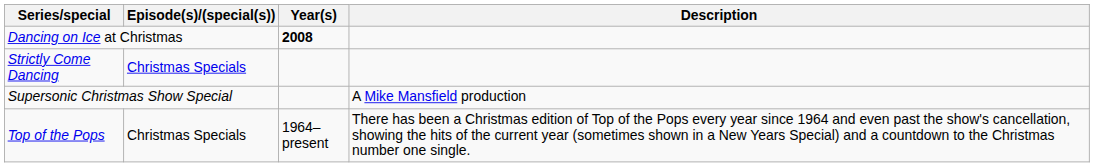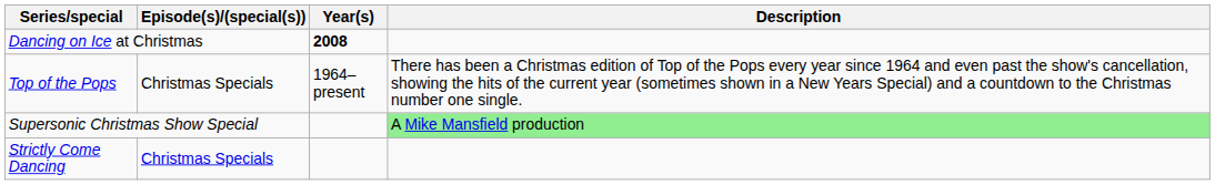rows swapped: Strictly Come Dancing <-> Top of the Pops
Supersonic Christmas Show Special | Description: no background -> lightgreen background
